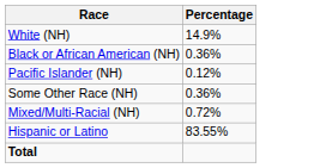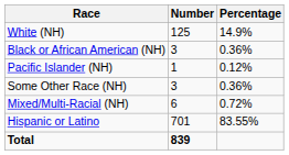+ column: Number | 125 | 3 | 1 | 3 | 6 | 701 | 839
